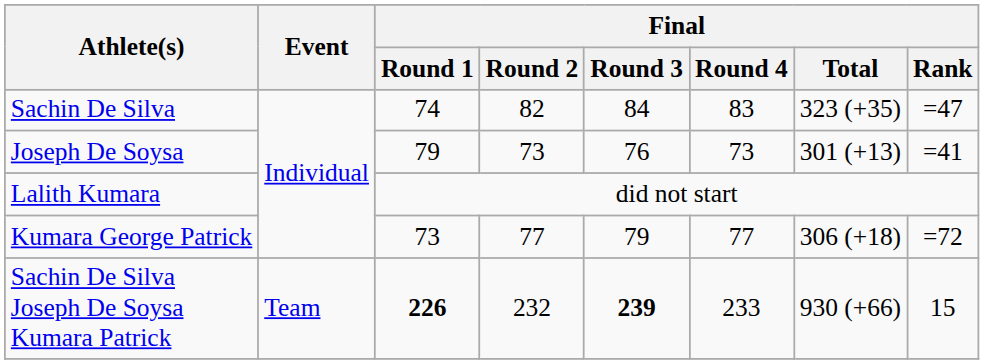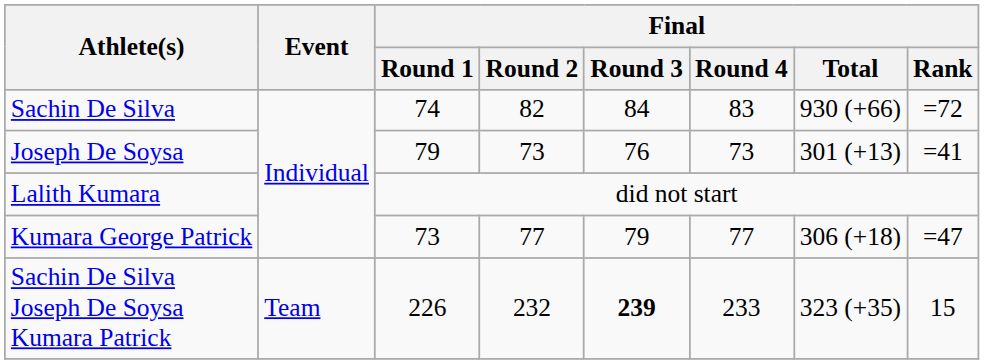Sachin De Silva | Final / Total: 323 (+35) -> 930 (+66)
Sachin De Silva | Final / Rank: =47 -> =72
Kumara George Patrick | Final / Rank: =72 -> =47
Sachin De Silva Joseph De Soysa Kumara Patrick | Final / Round 1: bold -> normal
Sachin De Silva Joseph De Soysa Kumara Patrick | Final / Total: 930 (+66) -> 323 (+35)
